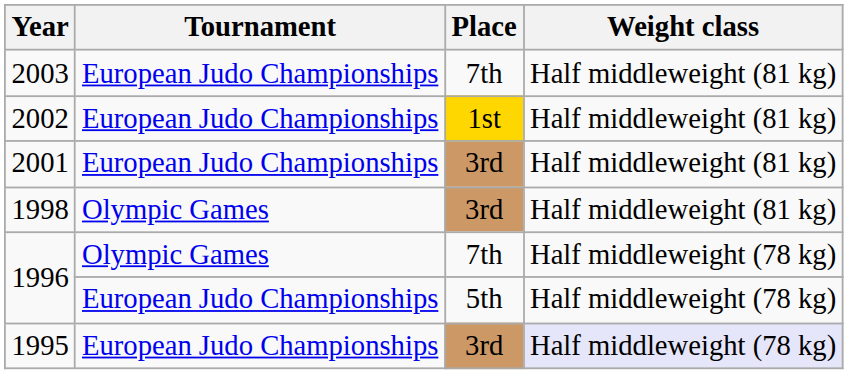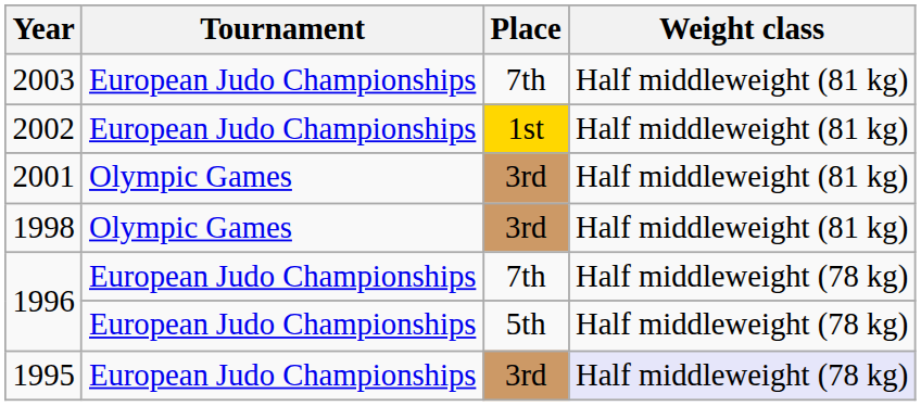2001 | Tournament: European Judo Championships -> Olympic Games
1996 / 7th | Tournament: Olympic Games -> European Judo Championships
